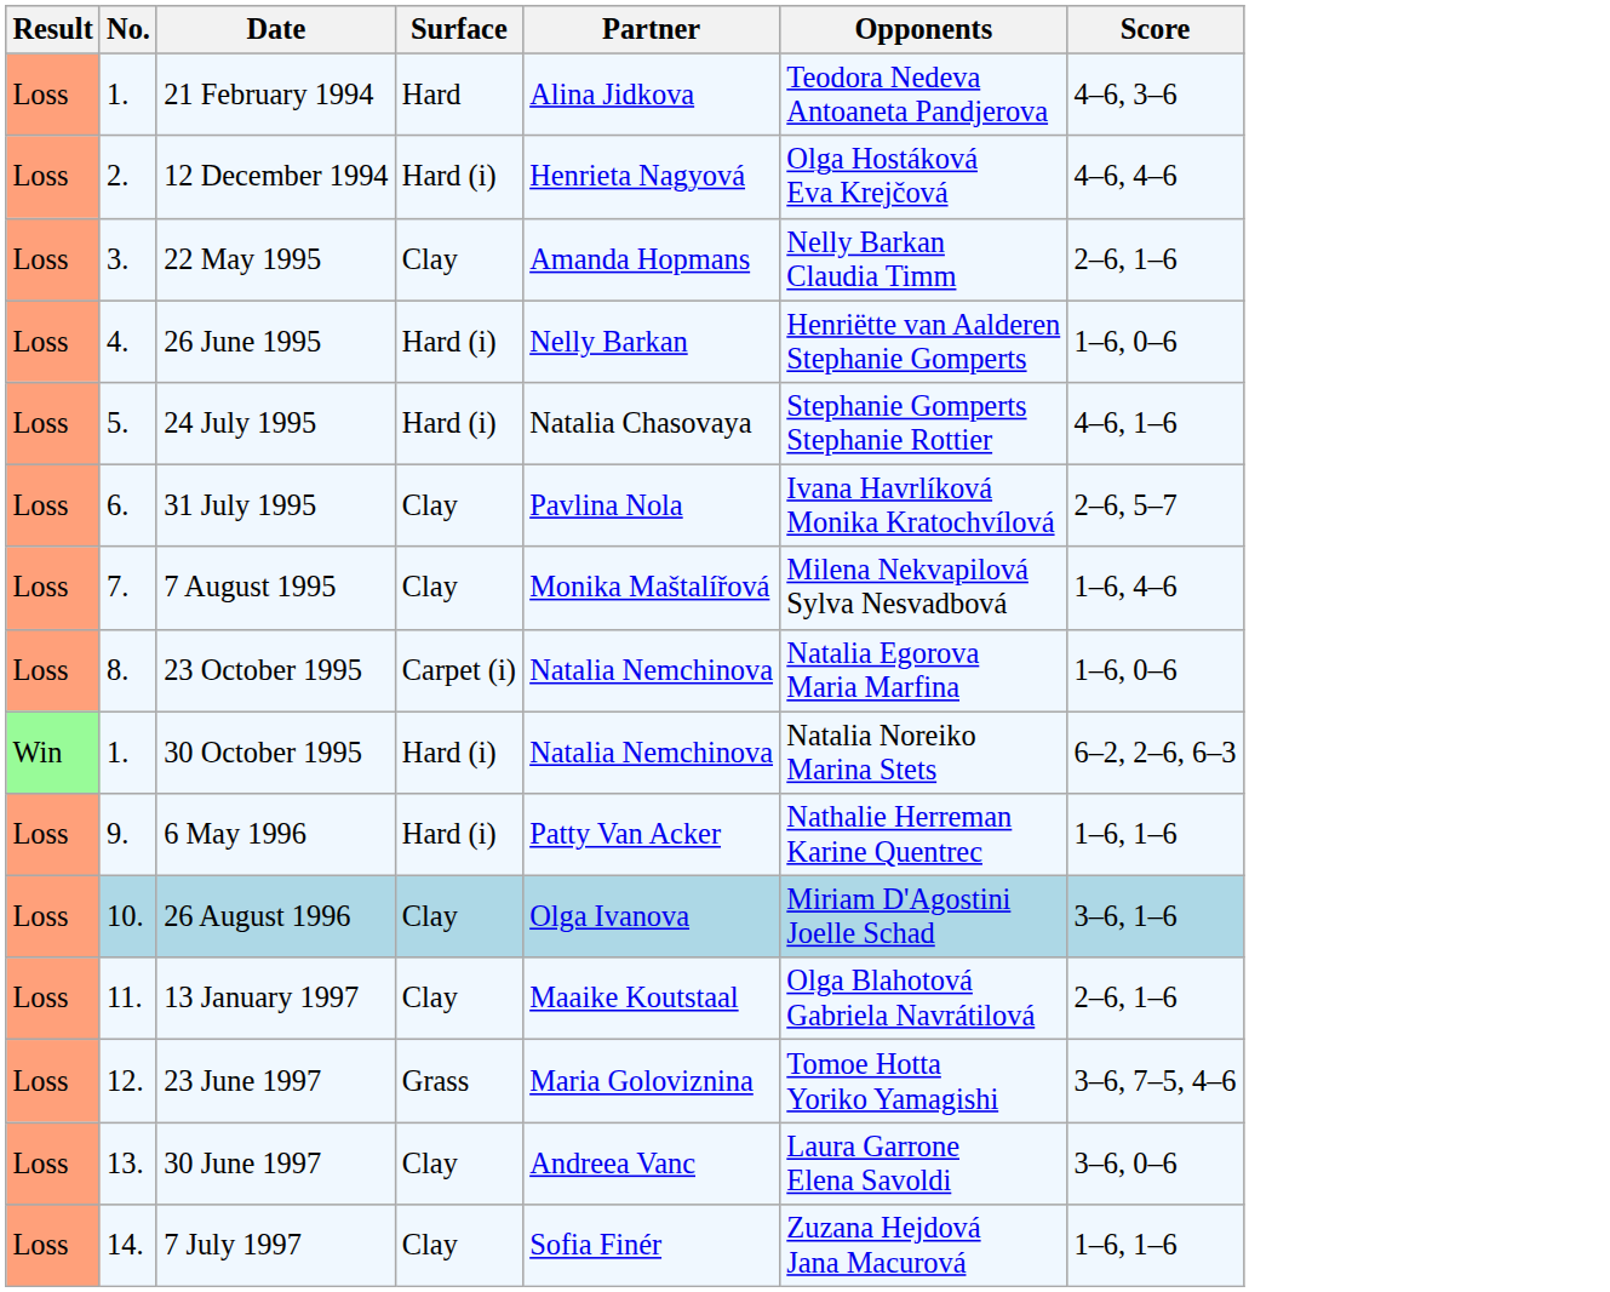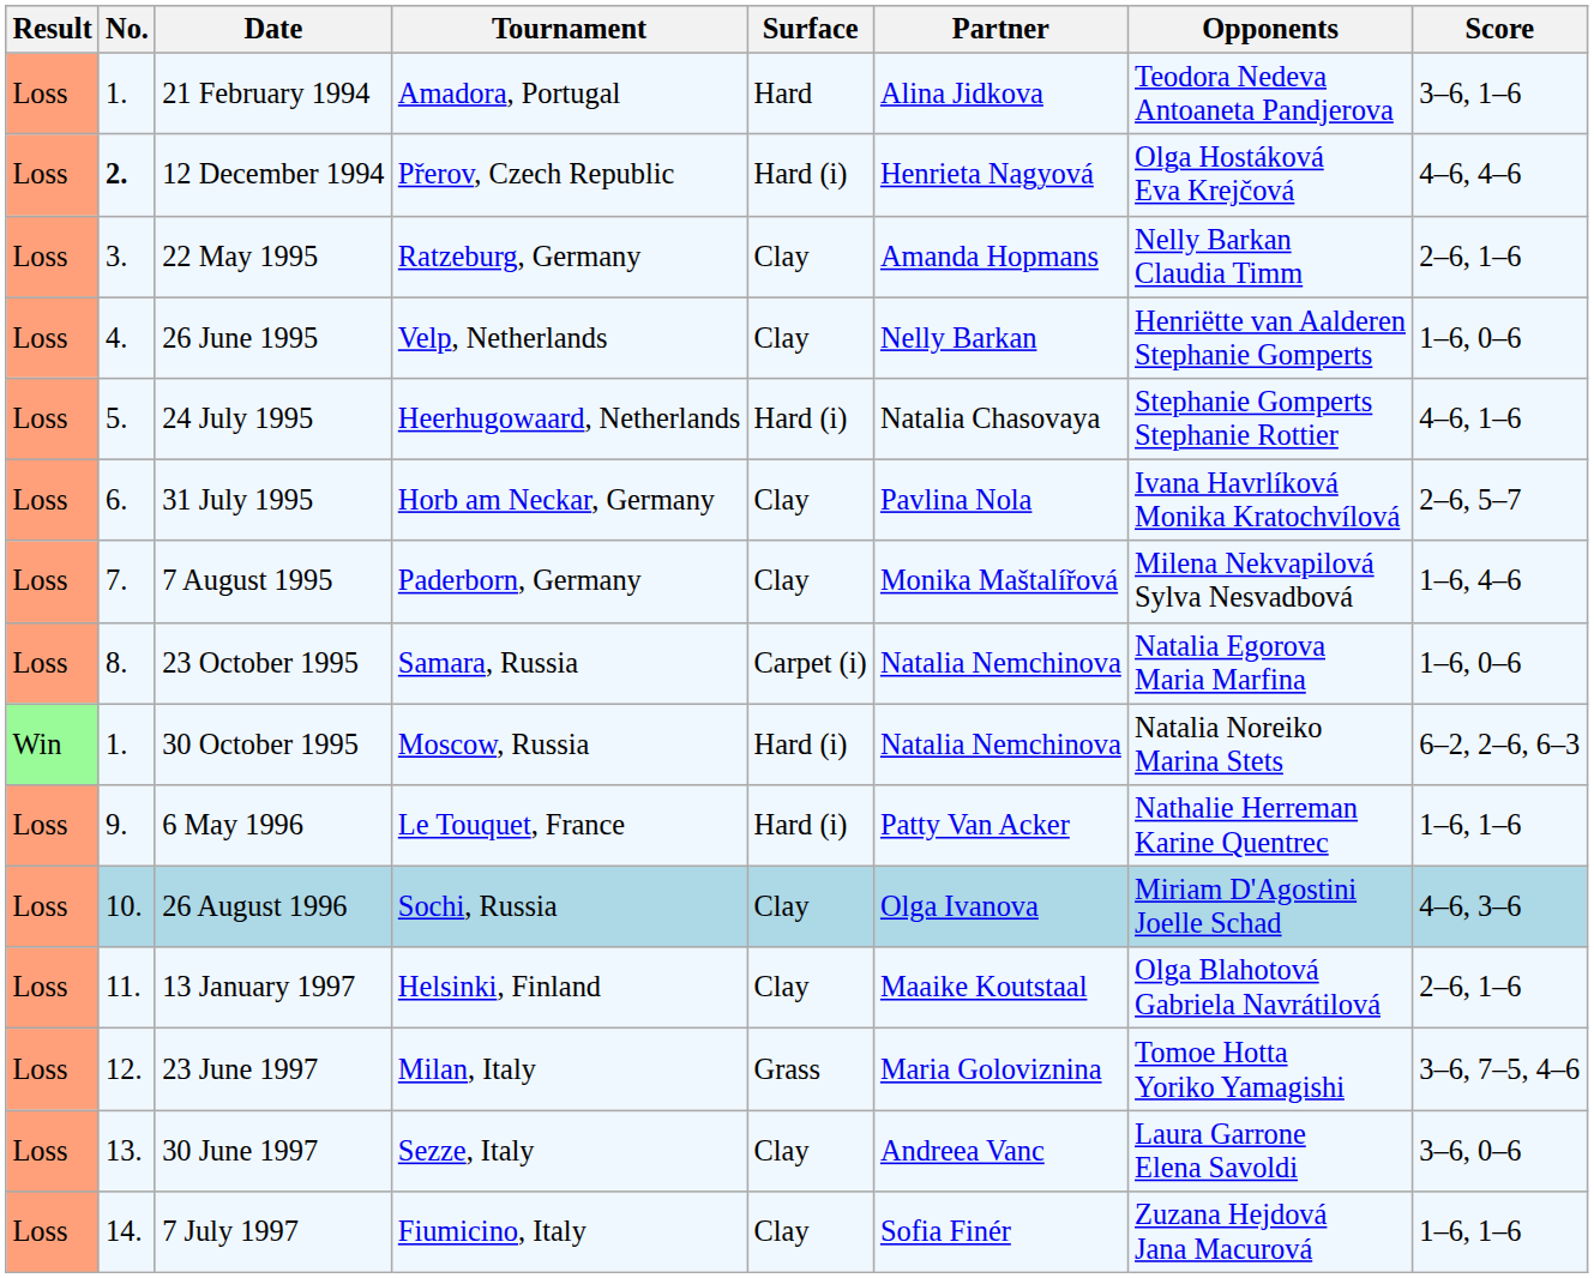+ column: Tournament | Amadora, Portugal | Přerov, Czech Republic | Ratzeburg, Germany | Velp, Netherlands | Heerhugowaard, Netherlands | Horb am Neckar, Germany | Paderborn, Germany | Samara, Russia | Moscow, Russia | Le Touquet, France | Sochi, Russia | Helsinki, Finland | Milan, Italy | Sezze, Italy | Fiumicino, Italy
21 February 1994 | Score: 4–6, 3–6 -> 3–6, 1–6
12 December 1994 | No.: normal -> bold
26 June 1995 | Surface: Hard (i) -> Clay
26 August 1996 | Score: 3–6, 1–6 -> 4–6, 3–6
